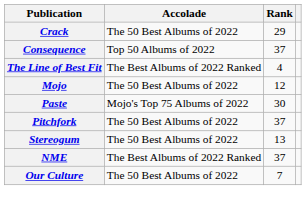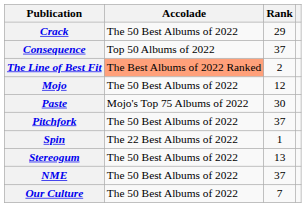The Line of Best Fit | Accolade: no background -> lightsalmon background
The Line of Best Fit | Rank: 4 -> 2
+ row: Spin | The 22 Best Albums of 2022 | 1
NME | Accolade: The Best Albums of 2022 Ranked -> The 50 Best Albums of 2022
